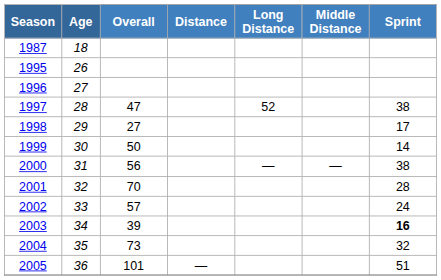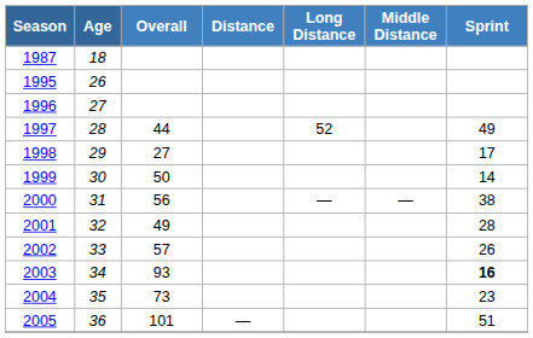1997 | Overall: 47 -> 44
1997 | Sprint: 38 -> 49
2001 | Overall: 70 -> 49
2002 | Sprint: 24 -> 26
2003 | Overall: 39 -> 93
2004 | Sprint: 32 -> 23
